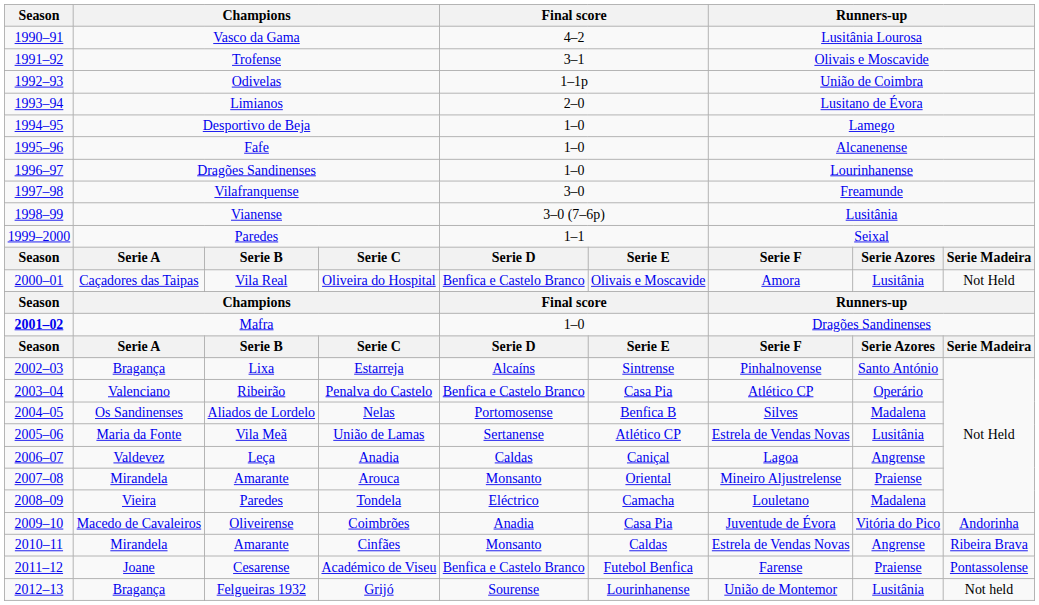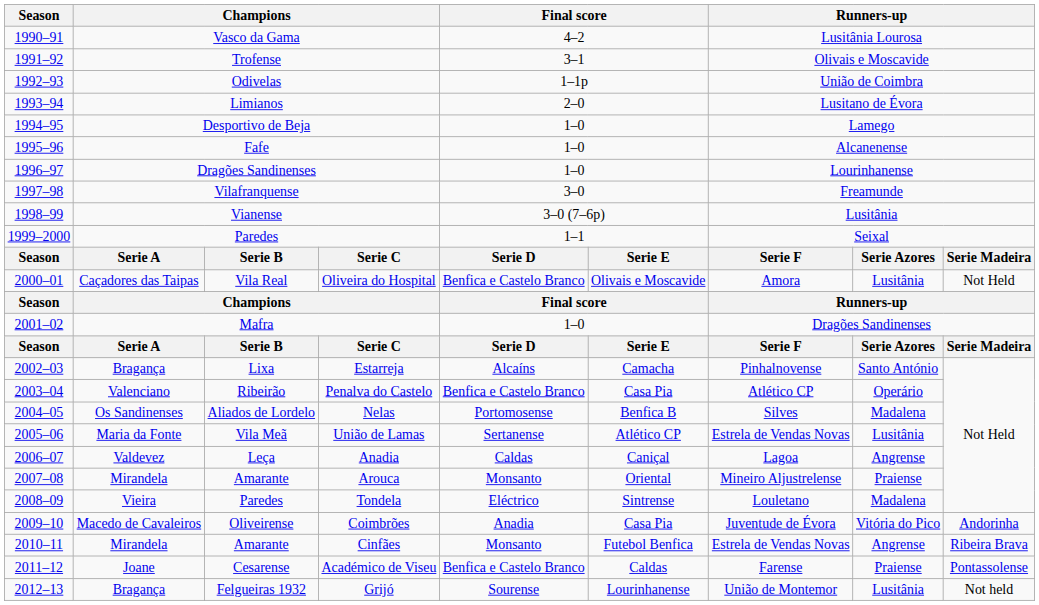Mafra | Season: bold -> normal
Estarreja | column 6: Sintrense -> Camacha
Tondela | column 6: Camacha -> Sintrense
Cinfães | column 6: Caldas -> Futebol Benfica
Académico de Viseu | column 6: Futebol Benfica -> Caldas
